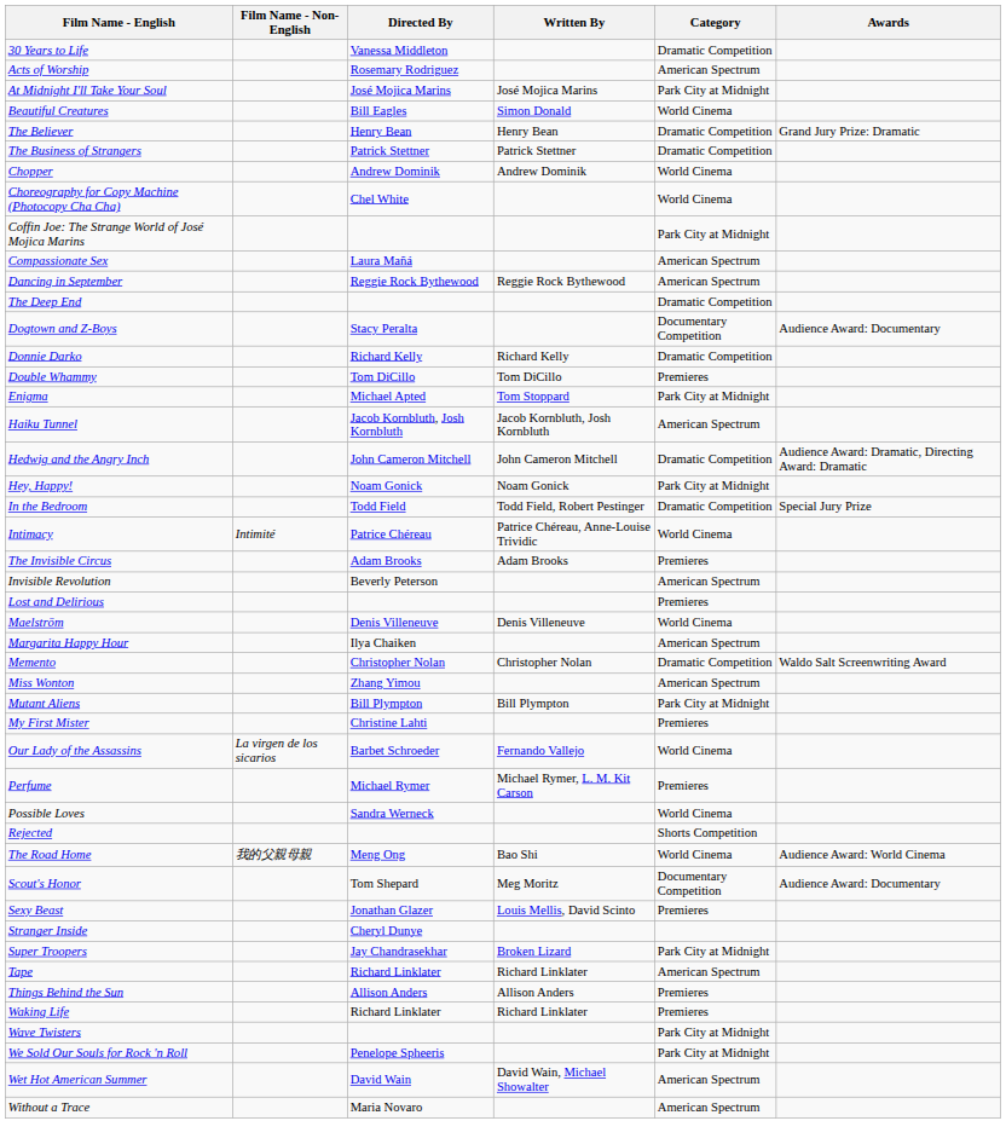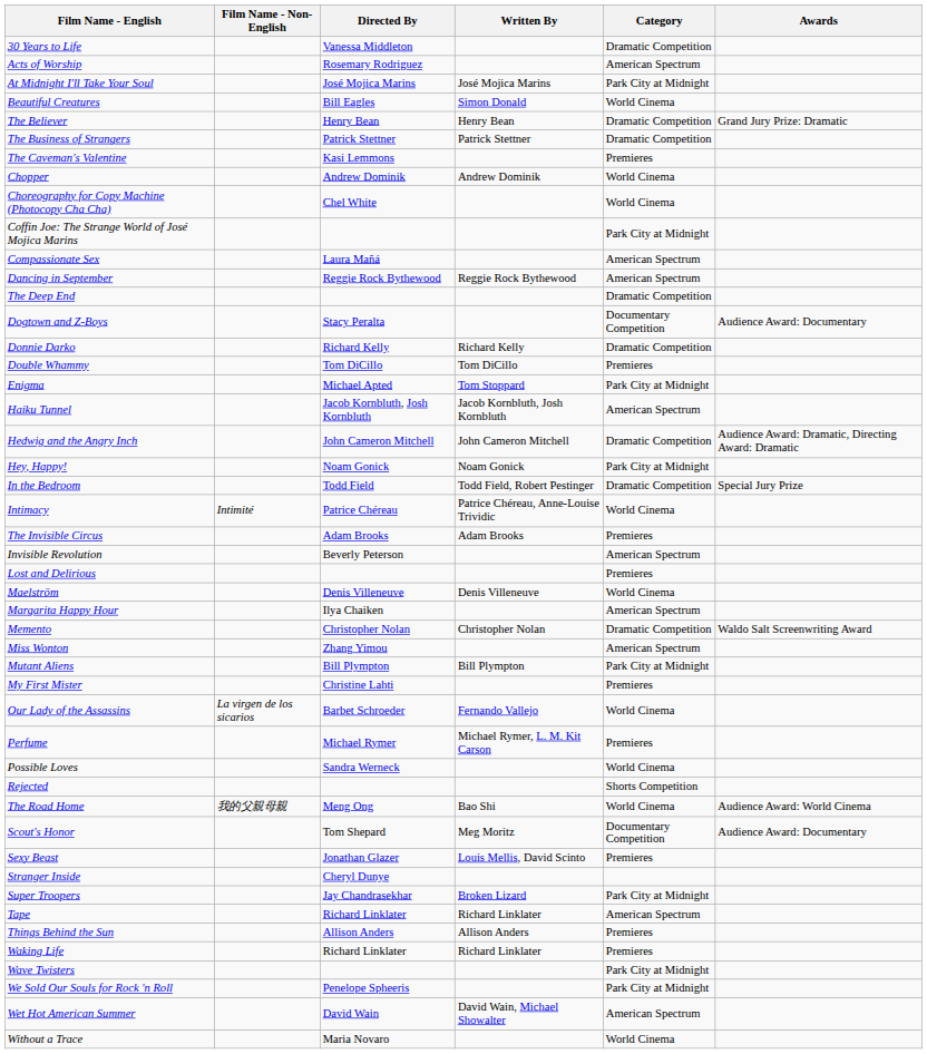+ row: The Caveman's Valentine | Kasi Lemmons | Premieres
Without a Trace | Category: American Spectrum -> World Cinema
